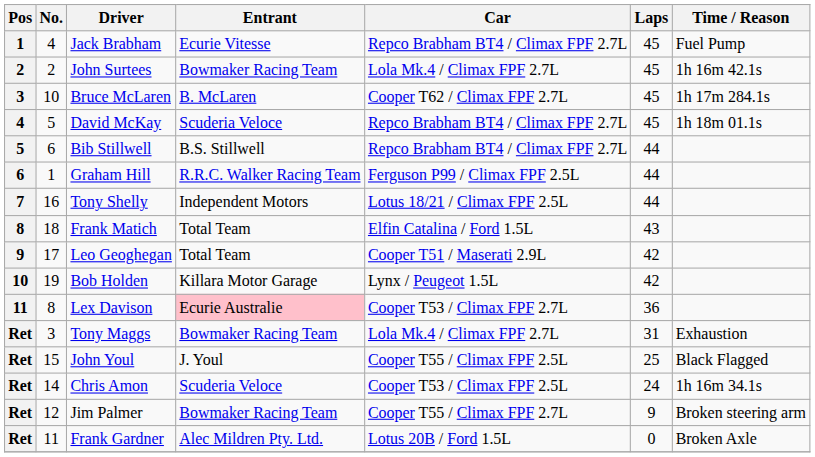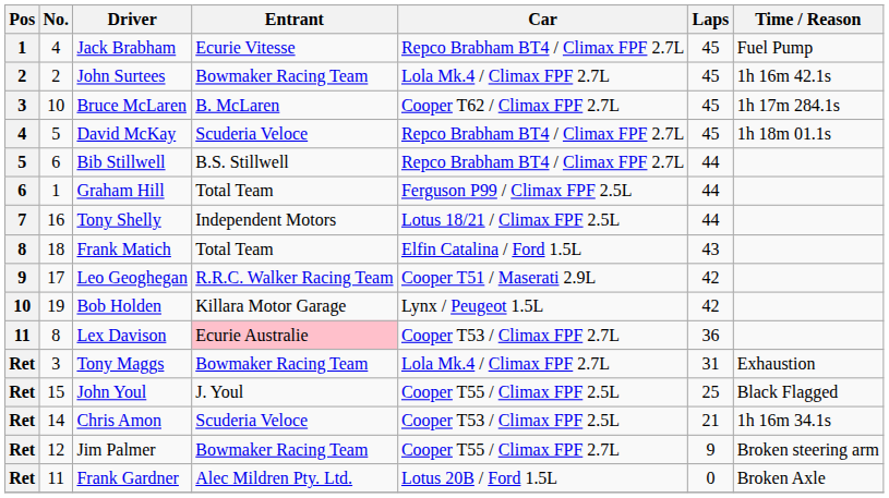Graham Hill | Entrant: R.R.C. Walker Racing Team -> Total Team
Leo Geoghegan | Entrant: Total Team -> R.R.C. Walker Racing Team
Chris Amon | Laps: 24 -> 21
